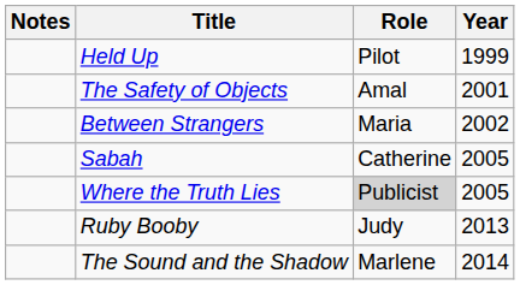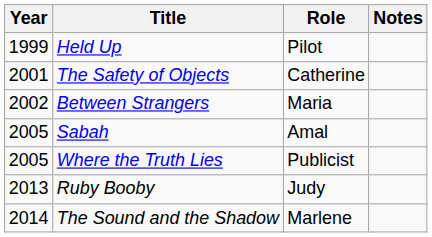columns swapped: Year <-> Notes
The Safety of Objects | Role: Amal -> Catherine
Sabah | Role: Catherine -> Amal
Where the Truth Lies | Role: lightgrey background -> no background
